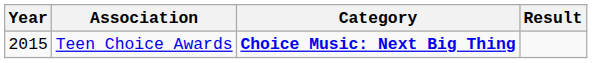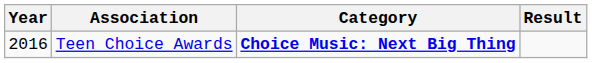Teen Choice Awards | Year: 2015 -> 2016
